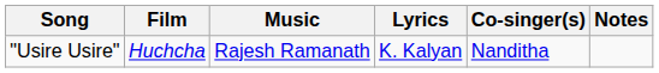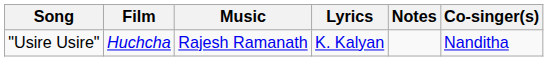columns swapped: Co-singer(s) <-> Notes
